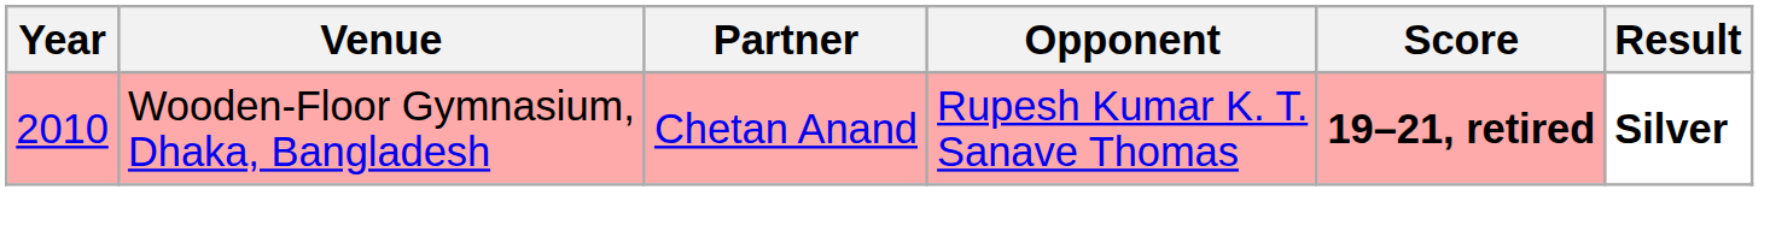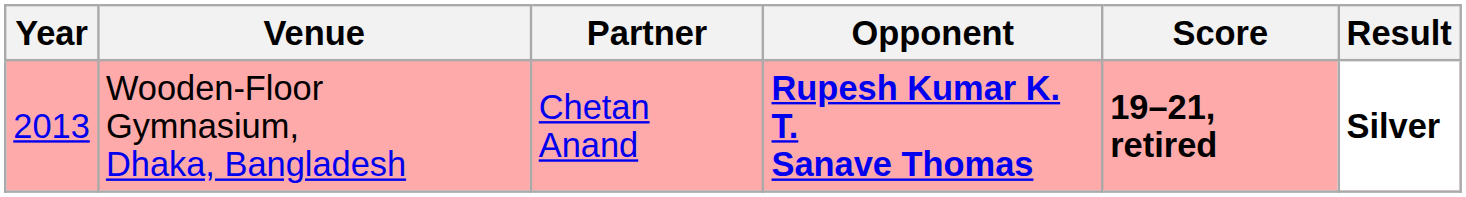Wooden-Floor Gymnasium, Dhaka, Bangladesh | Year: 2010 -> 2013
Wooden-Floor Gymnasium, Dhaka, Bangladesh | Opponent: normal -> bold
